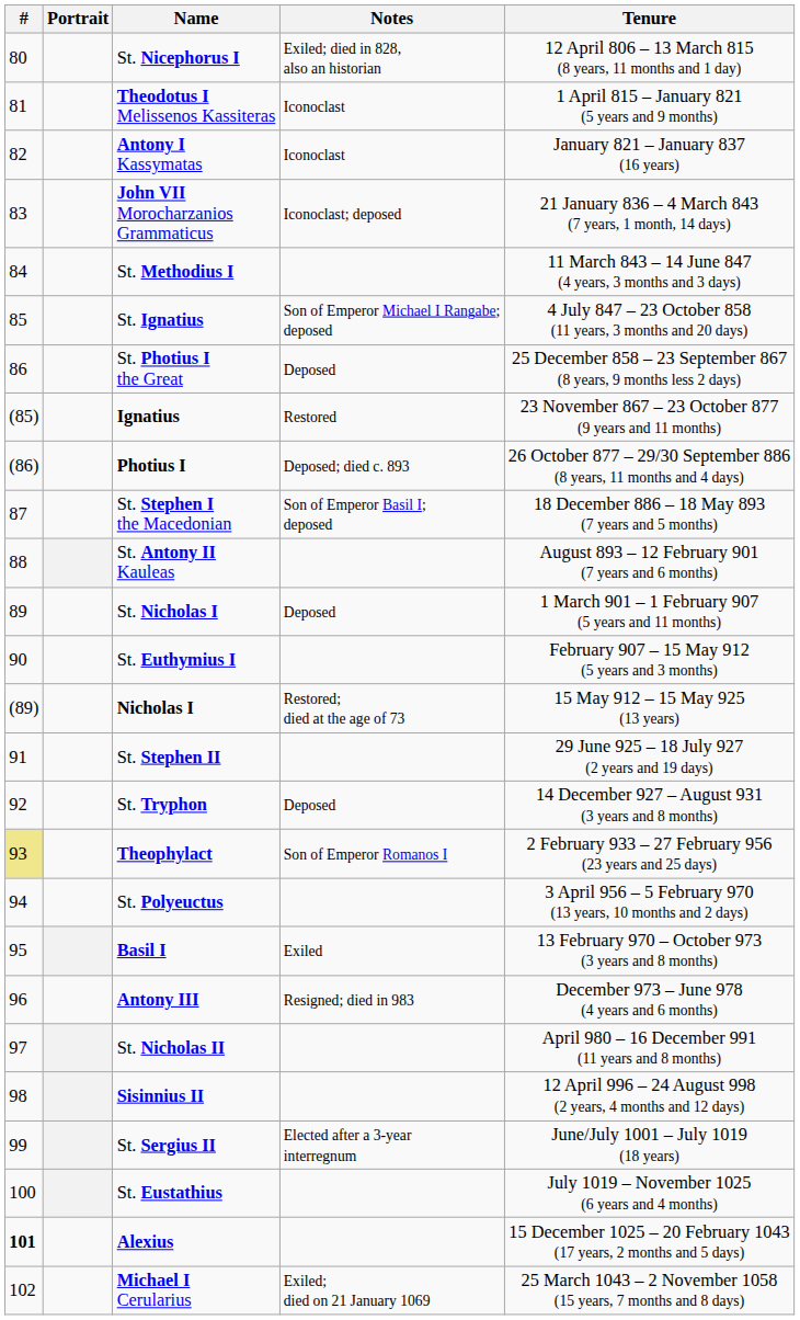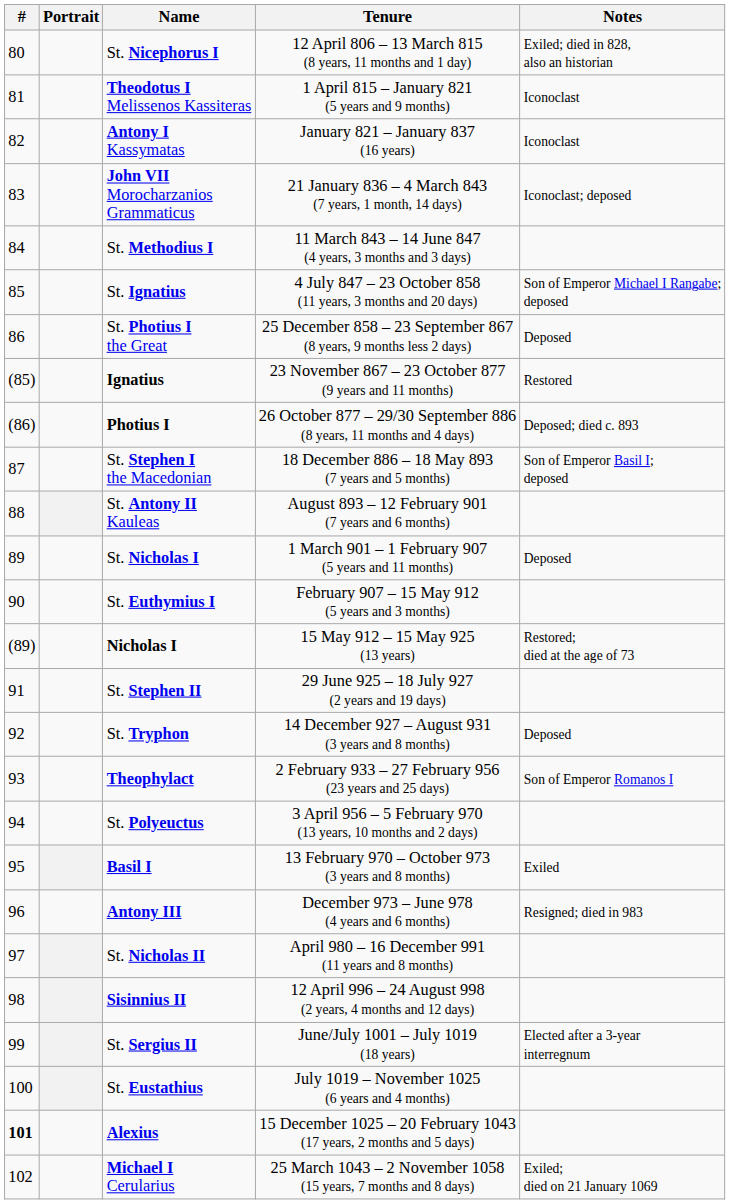columns swapped: Tenure <-> Notes
Theophylact | #: khaki background -> no background
